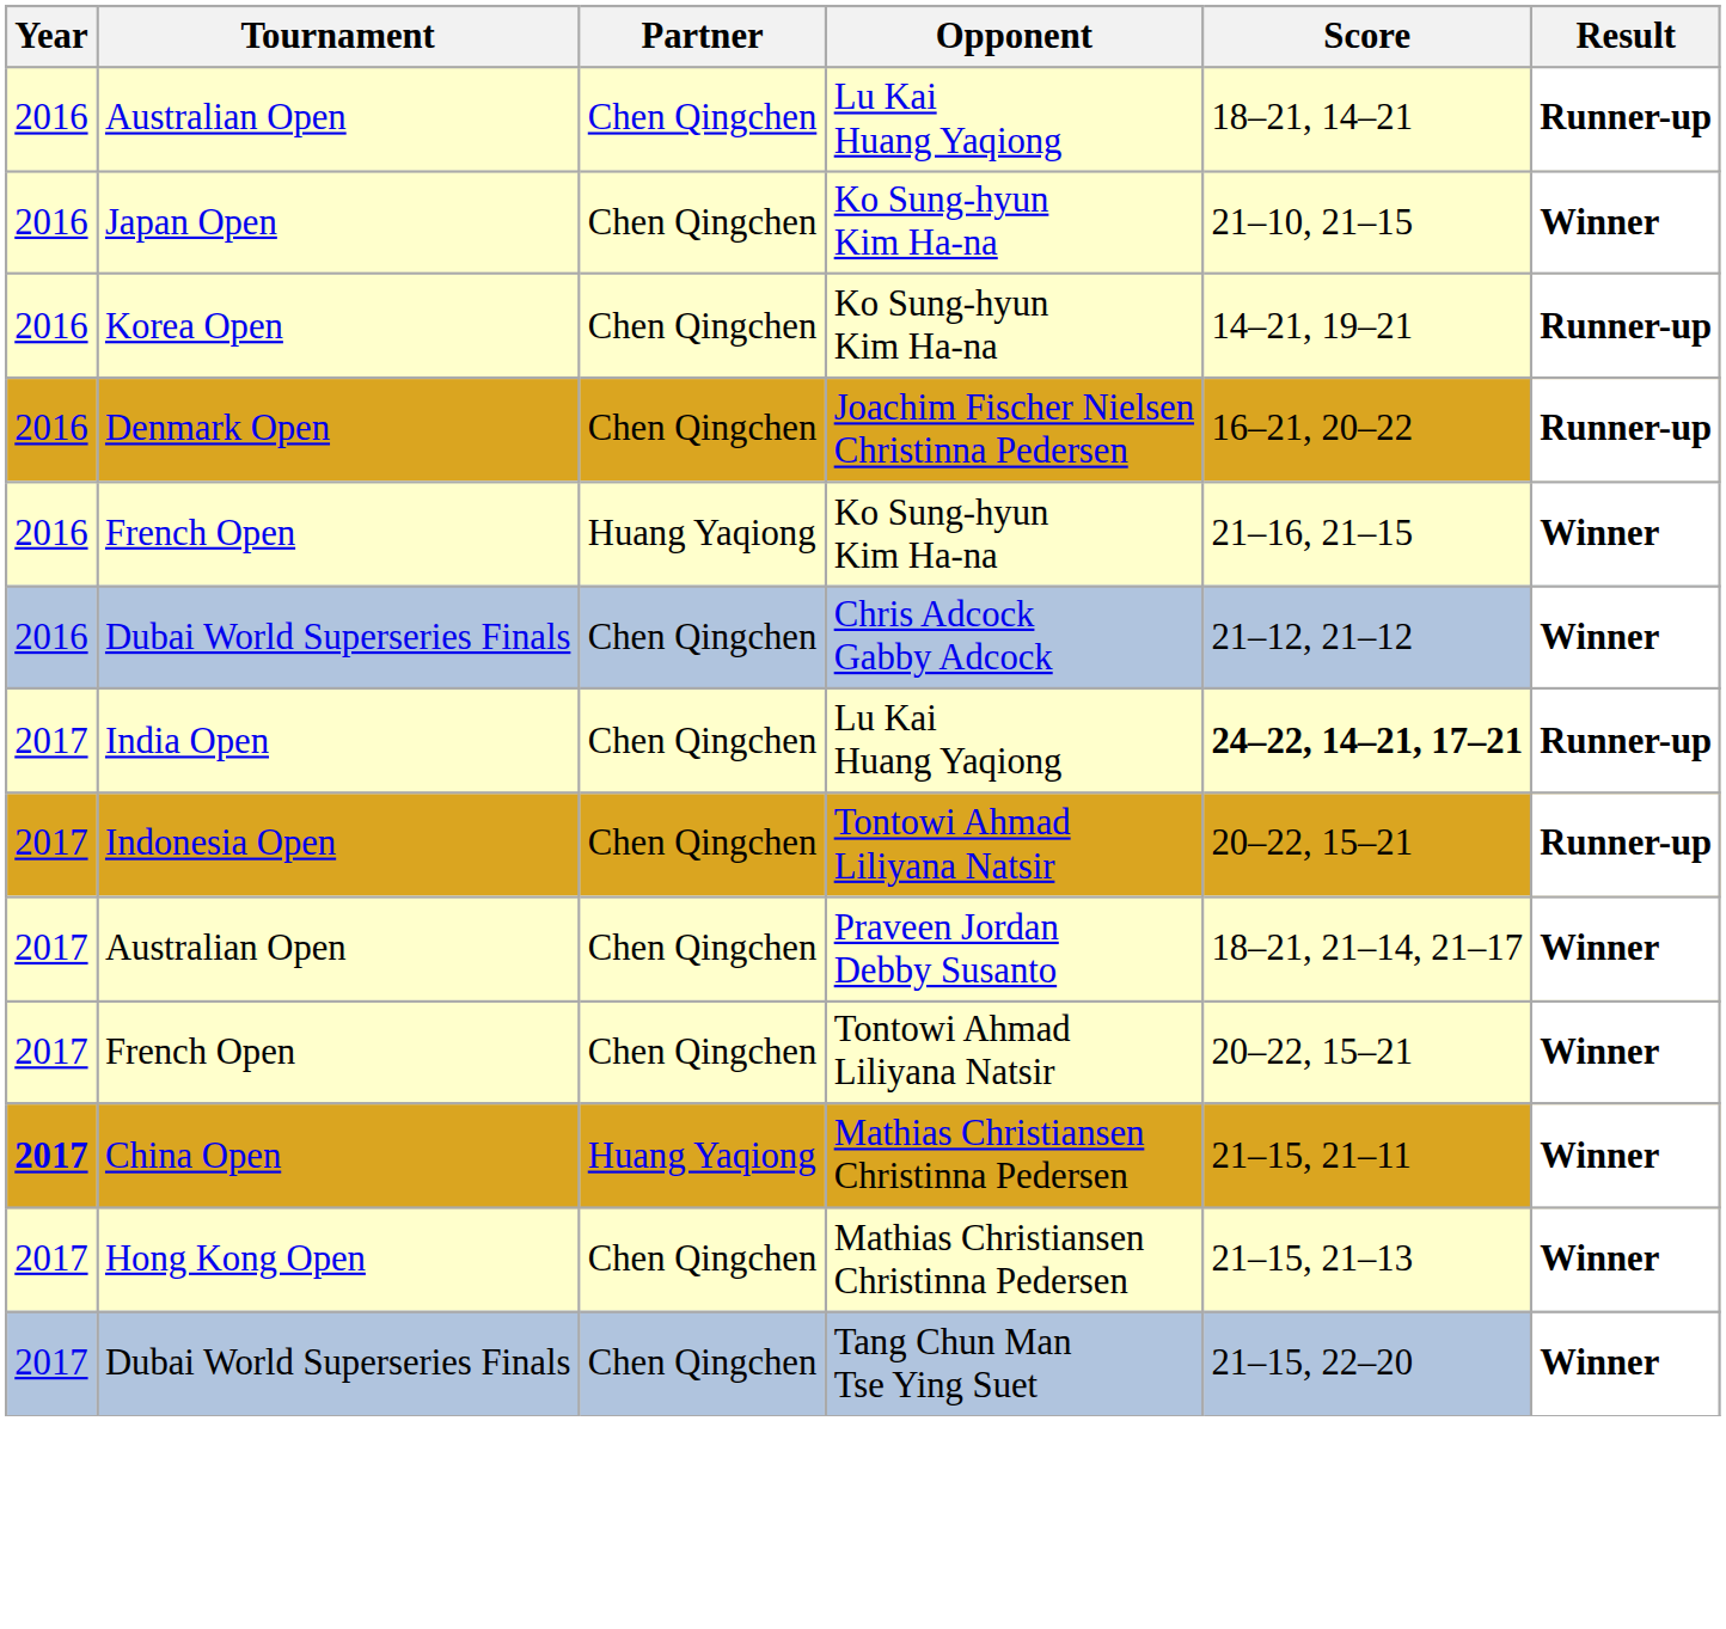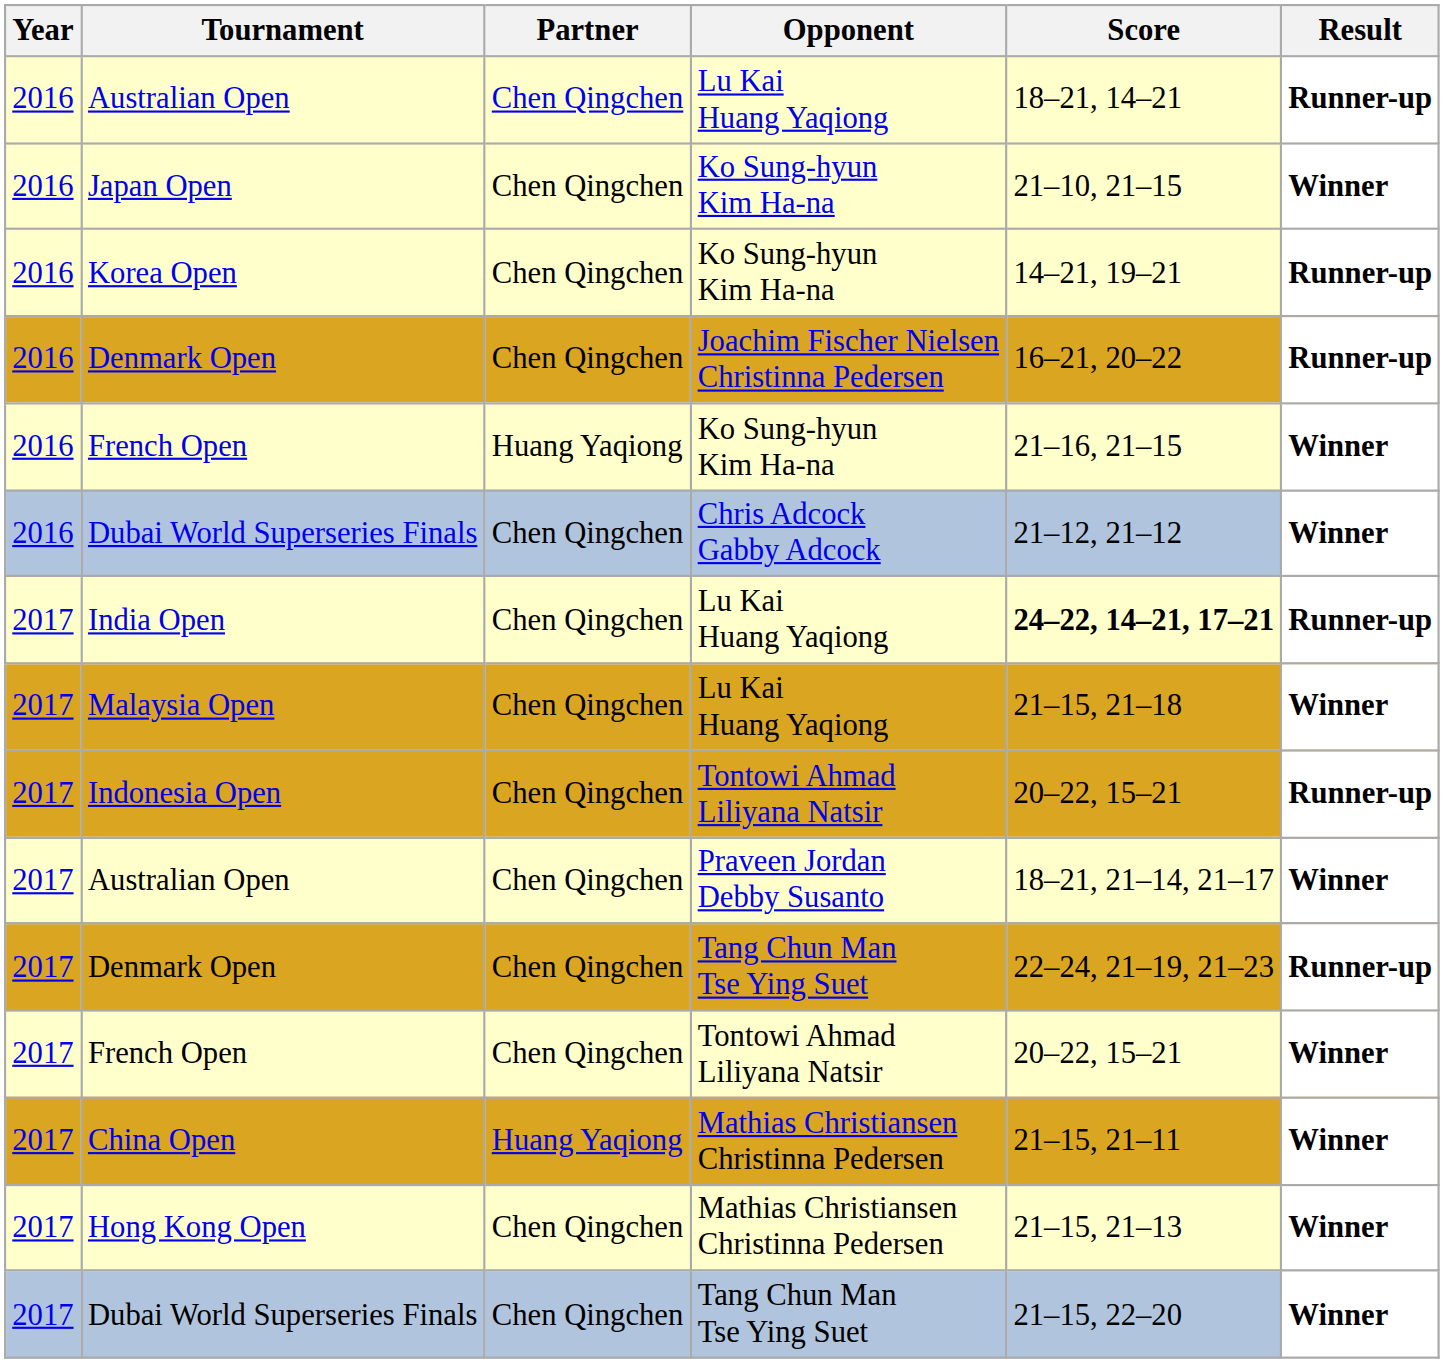+ row: 2017 | Malaysia Open | Chen Qingchen | Lu Kai Huang Yaqiong | 21–15, 21–18 | Winner
+ row: 2017 | Denmark Open | Chen Qingchen | Tang Chun Man Tse Ying Suet | 22–24, 21–19, 21–23 | Runner-up
China Open | Year: bold -> normal
